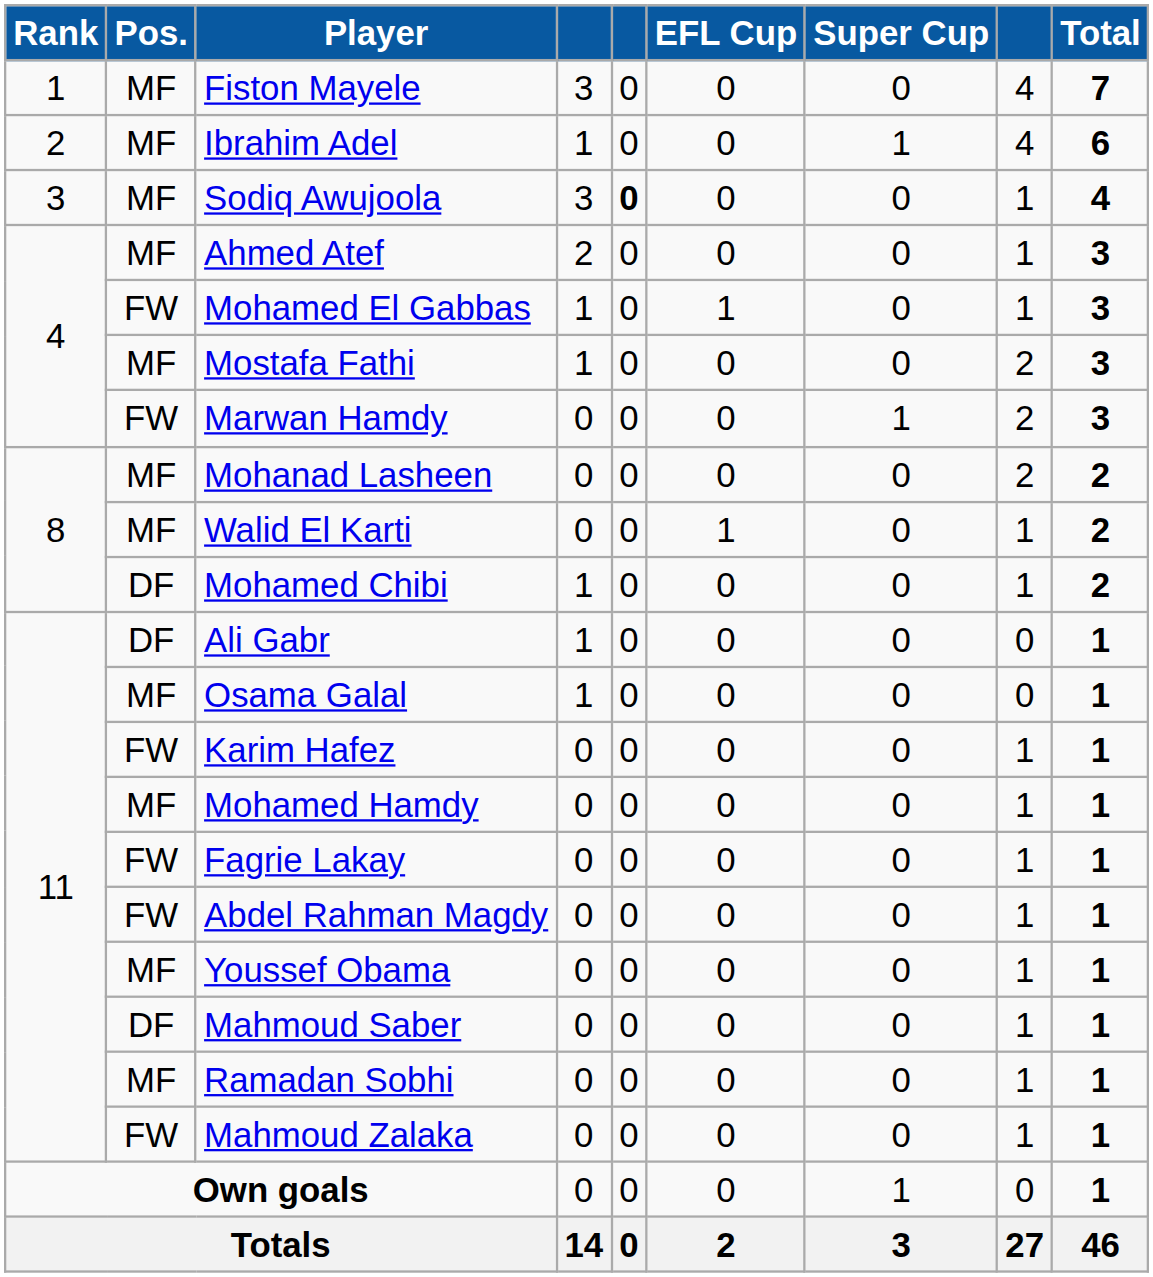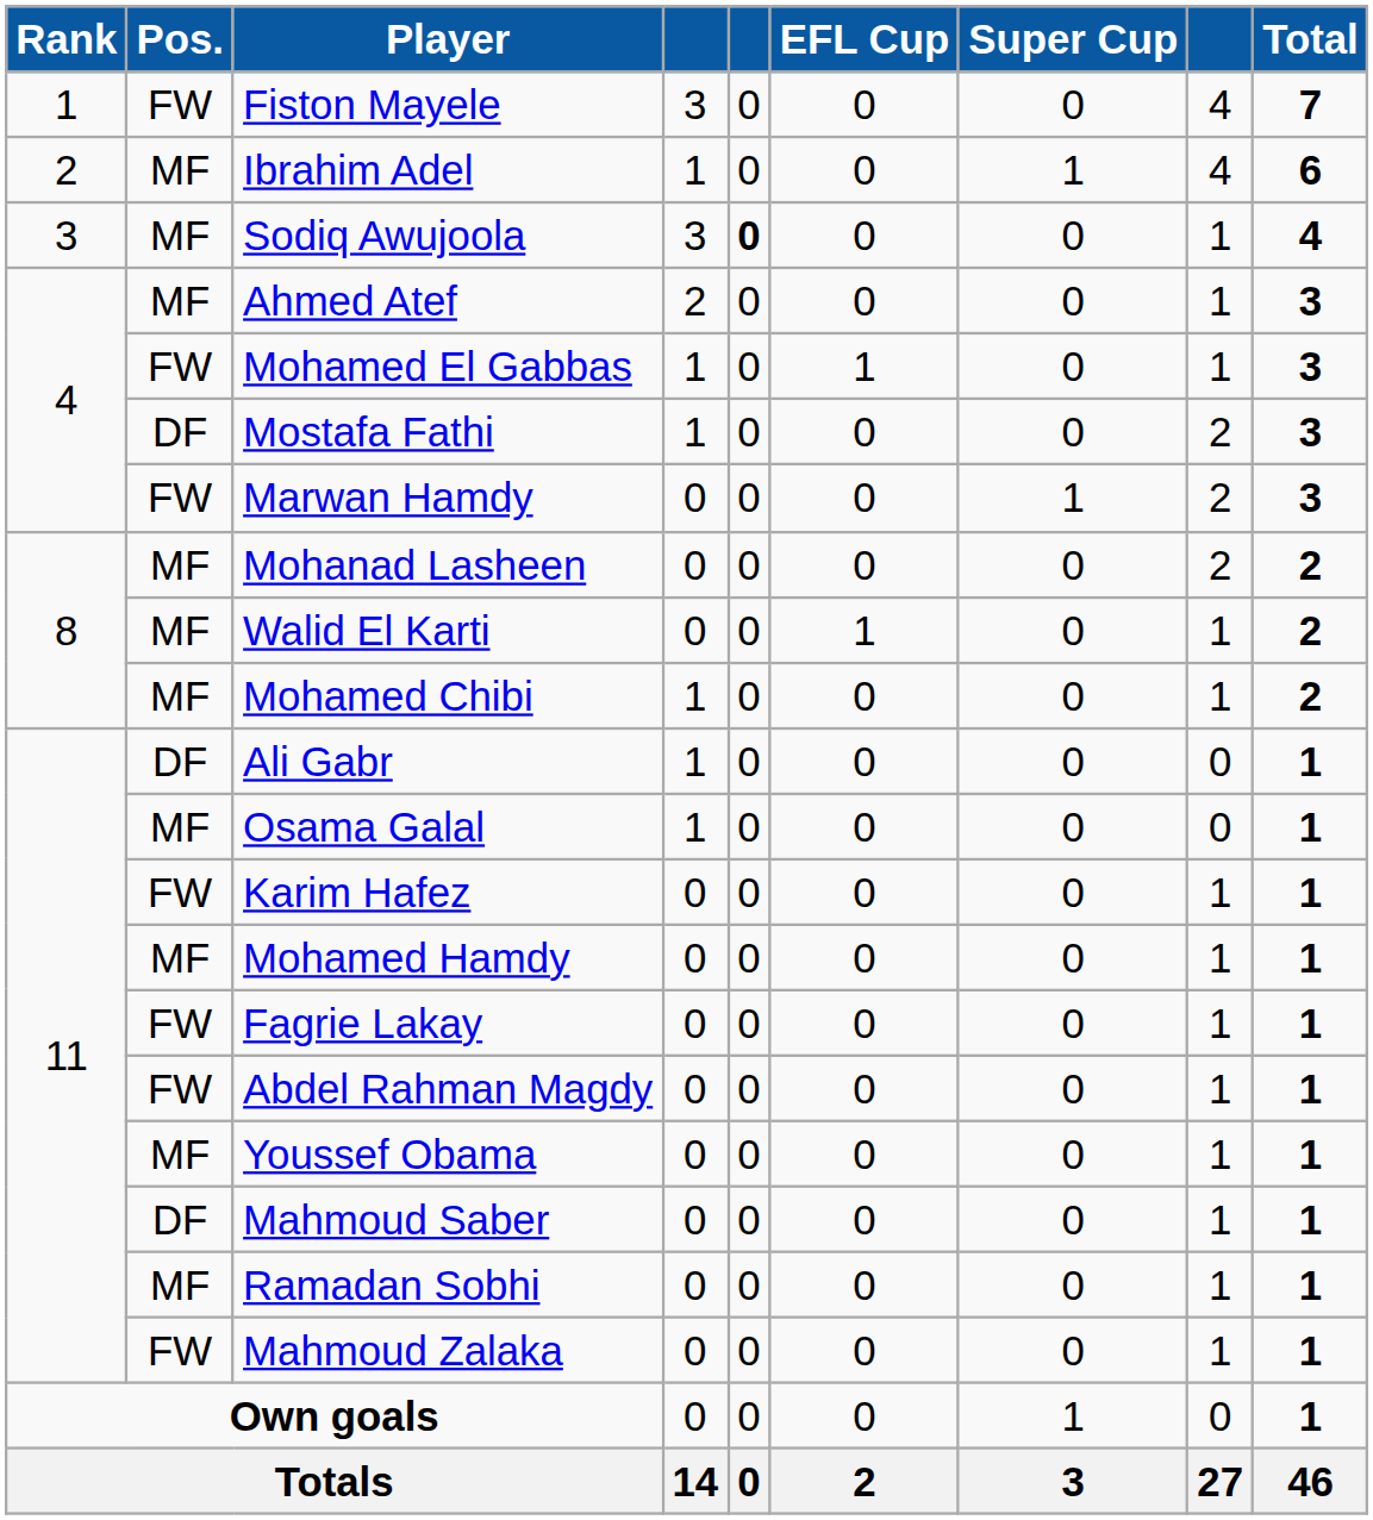Fiston Mayele | Pos.: MF -> FW
Mostafa Fathi | Pos.: MF -> DF
Mohamed Chibi | Pos.: DF -> MF
